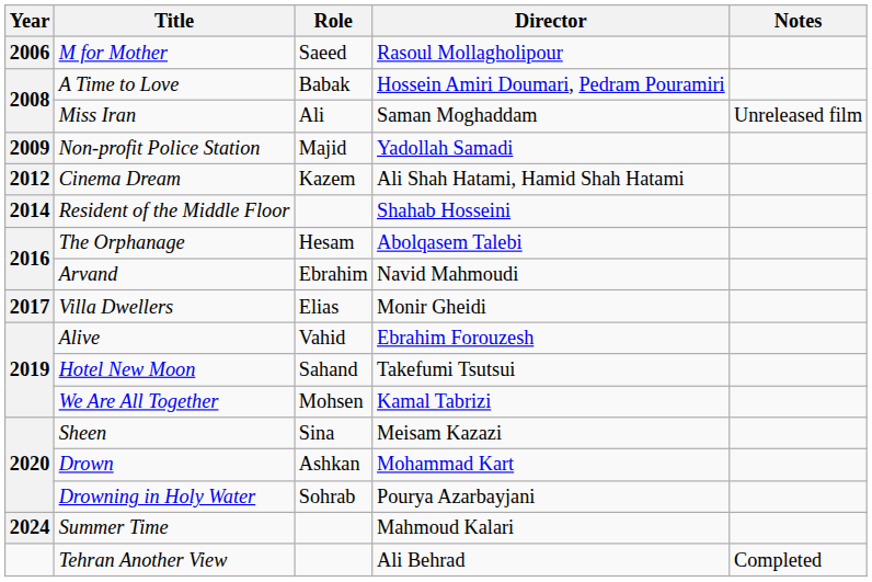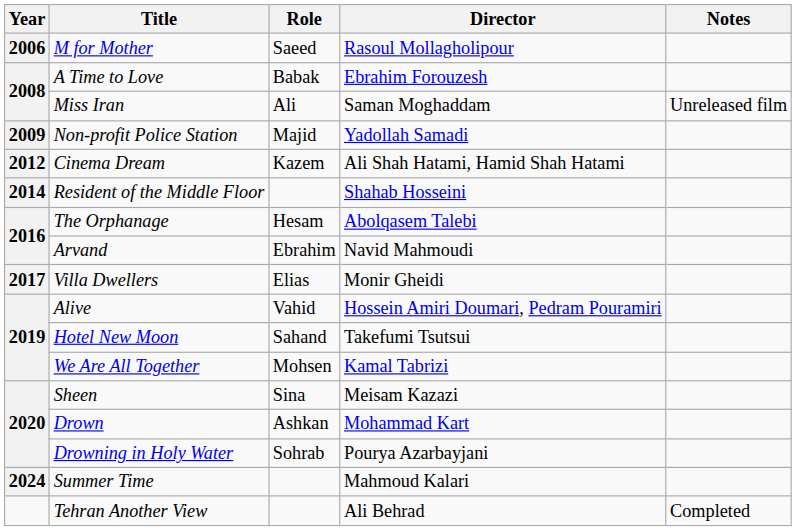A Time to Love | Director: Hossein Amiri Doumari, Pedram Pouramiri -> Ebrahim Forouzesh
Alive | Director: Ebrahim Forouzesh -> Hossein Amiri Doumari, Pedram Pouramiri
